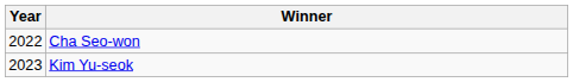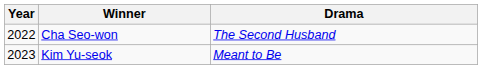+ column: Drama | The Second Husband | Meant to Be
